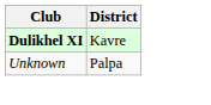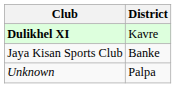+ row: Jaya Kisan Sports Club | Banke
